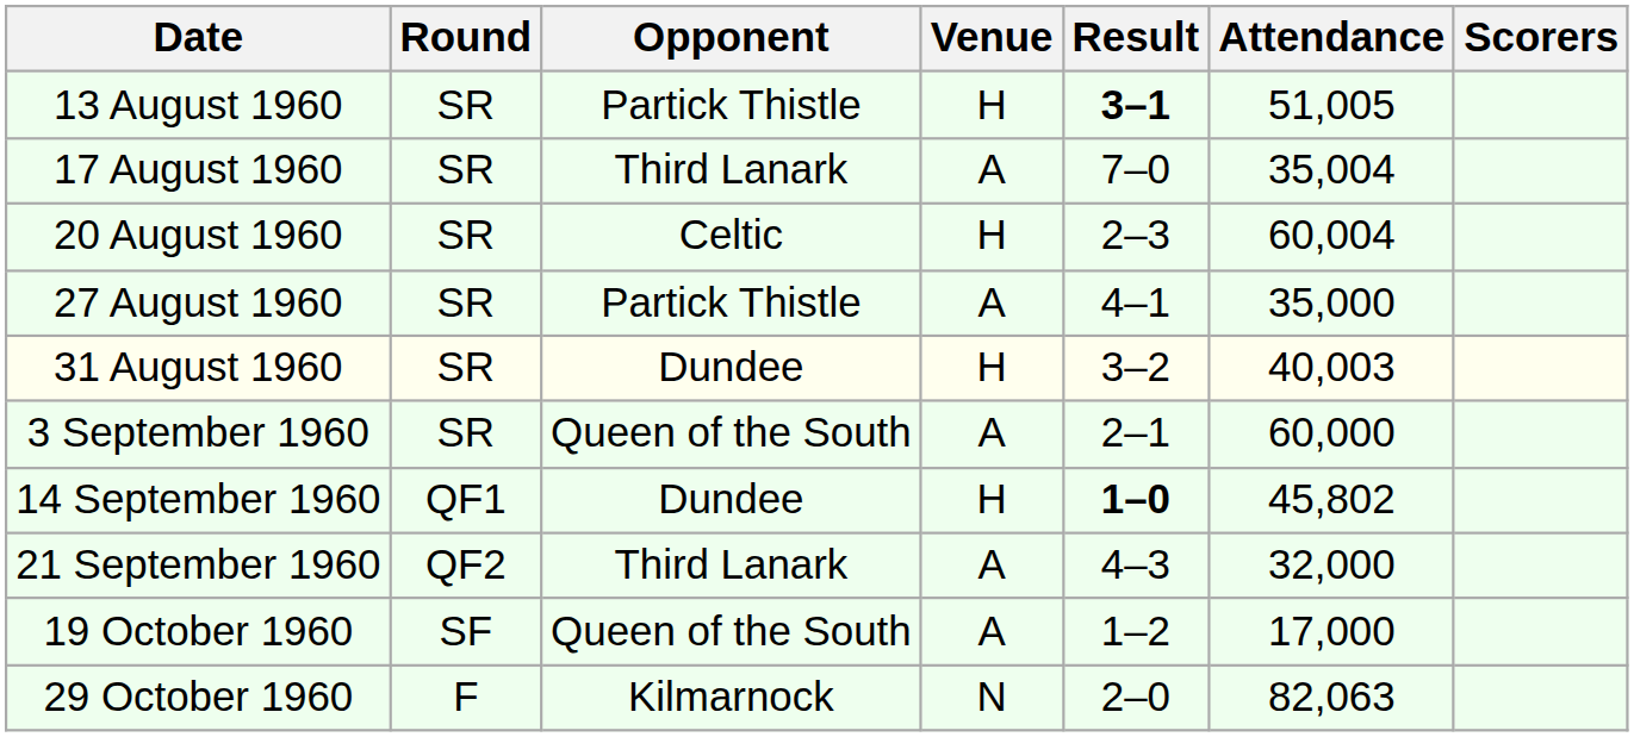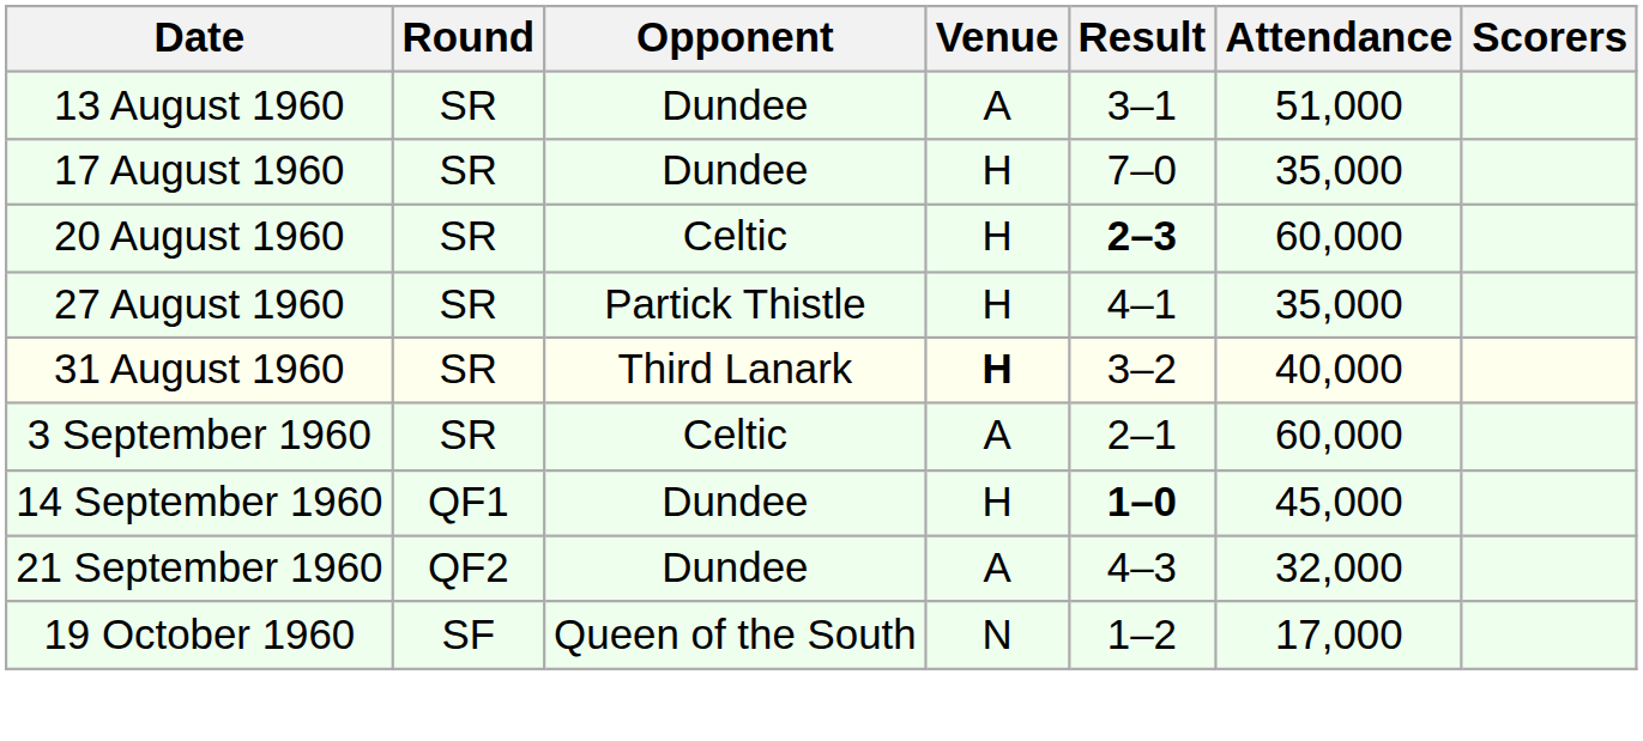13 August 1960 | Opponent: Partick Thistle -> Dundee
13 August 1960 | Venue: H -> A
13 August 1960 | Result: bold -> normal
13 August 1960 | Attendance: 51,005 -> 51,000
17 August 1960 | Opponent: Third Lanark -> Dundee
17 August 1960 | Venue: A -> H
17 August 1960 | Attendance: 35,004 -> 35,000
20 August 1960 | Result: normal -> bold
20 August 1960 | Attendance: 60,004 -> 60,000
27 August 1960 | Venue: A -> H
31 August 1960 | Opponent: Dundee -> Third Lanark
31 August 1960 | Venue: normal -> bold
31 August 1960 | Attendance: 40,003 -> 40,000
3 September 1960 | Opponent: Queen of the South -> Celtic
14 September 1960 | Attendance: 45,802 -> 45,000
21 September 1960 | Opponent: Third Lanark -> Dundee
19 October 1960 | Venue: A -> N
- row: 29 October 1960 | F | Kilmarnock | N | 2–0 | 82,063
